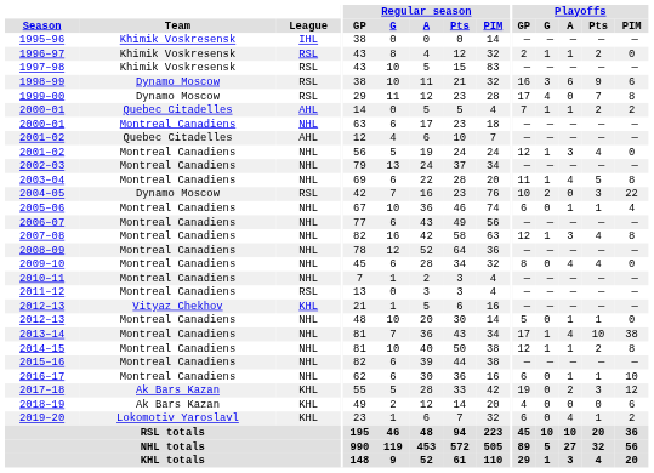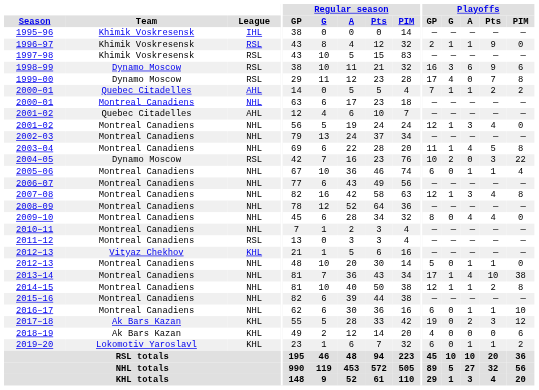1996–97 | Playoffs / Pts: 2 -> 9
2019–20 | Playoffs / A: 4 -> 1
